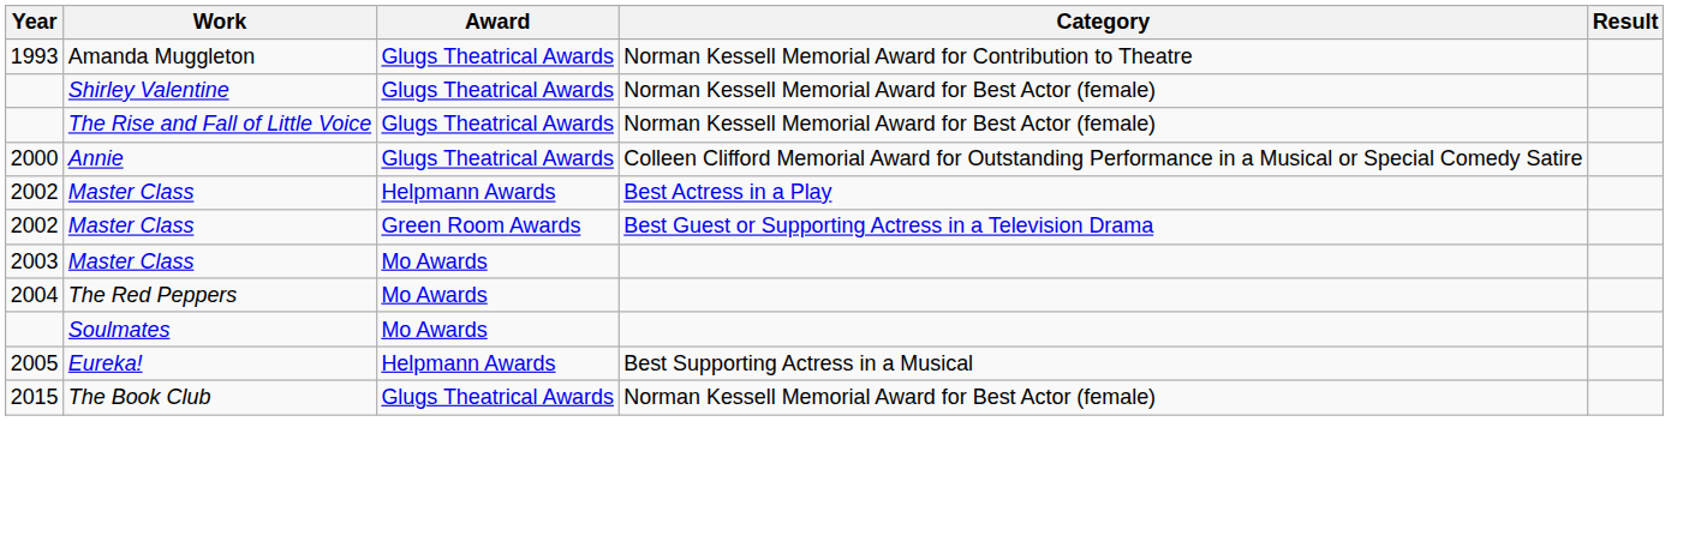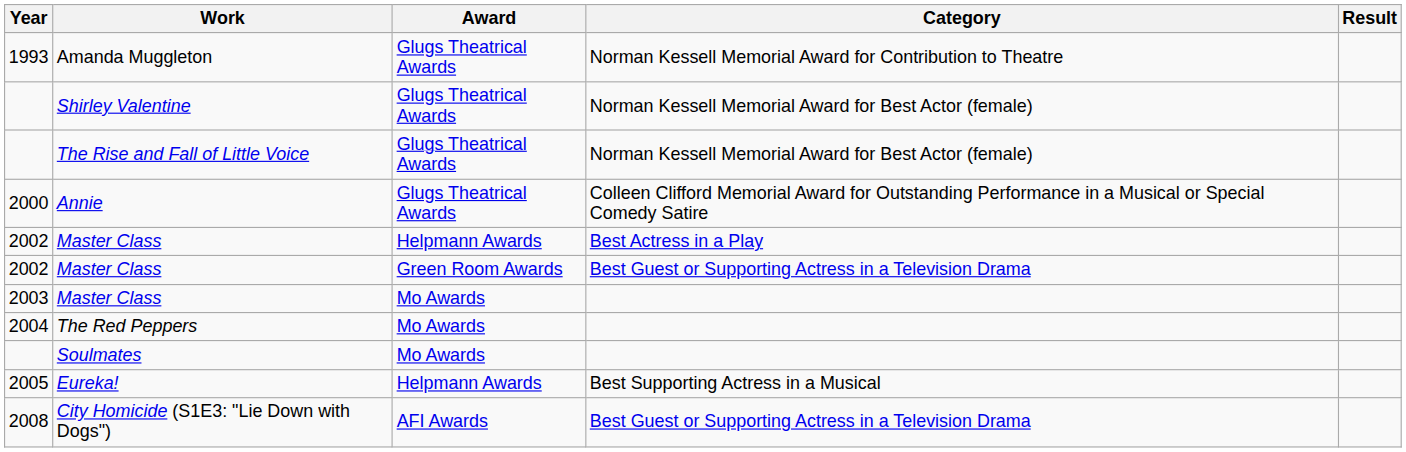+ row: 2008 | City Homicide (S1E3: "Lie Down with Dogs") | AFI Awards | Best Guest or Supporting Actress in a Television Drama
- row: 2015 | The Book Club | Glugs Theatrical Awards | Norman Kessell Memorial Award for Best Actor (female)
